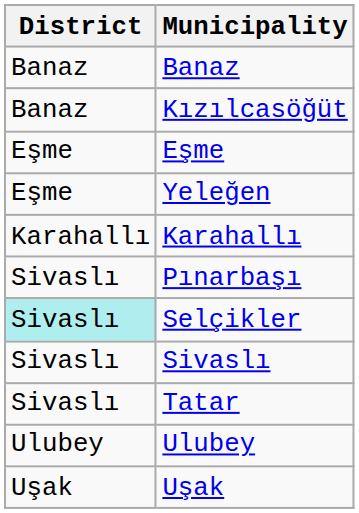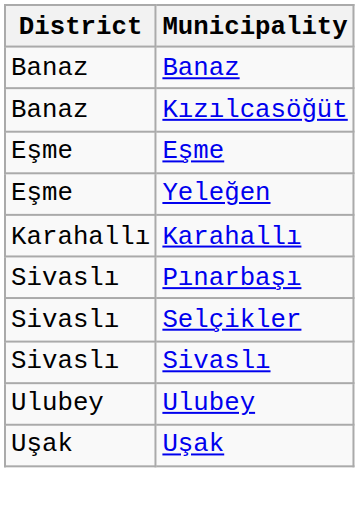Selçikler | District: paleturquoise background -> no background
- row: Sivaslı | Tatar
